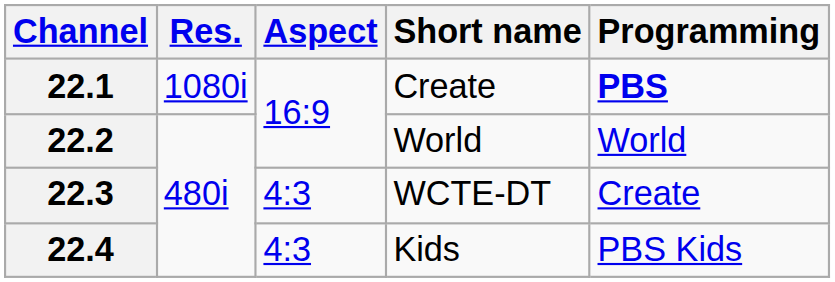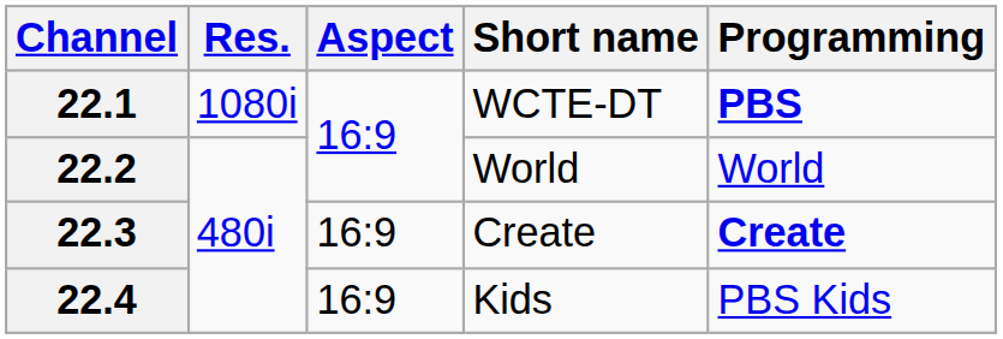22.1 | Short name: Create -> WCTE-DT
22.3 | Aspect: 4:3 -> 16:9
22.3 | Short name: WCTE-DT -> Create
22.3 | Programming: normal -> bold
22.4 | Aspect: 4:3 -> 16:9
